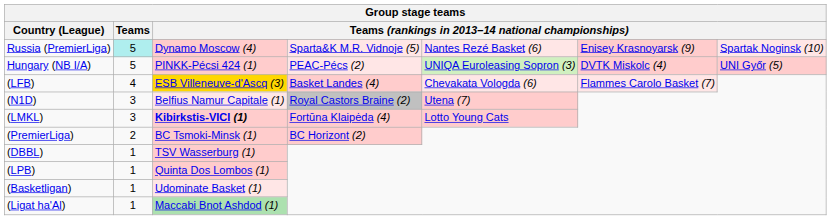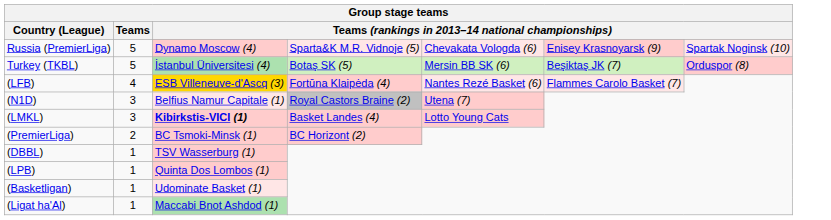Russia (PremierLiga) | Teams: paleturquoise background -> no background
Russia (PremierLiga) | column 5: Nantes Rezé Basket (6) -> Chevakata Vologda (6)
+ row: Turkey (TKBL) | 5 | İstanbul Üniversitesi (4) | Botaş SK (5) | Mersin BB SK (6) | Beşiktaş JK (7) | Orduspor (8)
- row: Hungary (NB I/A) | 5 | PINKK-Pécsi 424 (1) | PEAC-Pécs (2) | UNIQA Euroleasing Sopron (3) | DVTK Miskolc (4) | UNI Győr (5)
(LFB) | column 4: Basket Landes (4) -> Fortūna Klaipėda (4)
(LFB) | column 5: Chevakata Vologda (6) -> Nantes Rezé Basket (6)
(LMKL) | column 4: Fortūna Klaipėda (4) -> Basket Landes (4)
